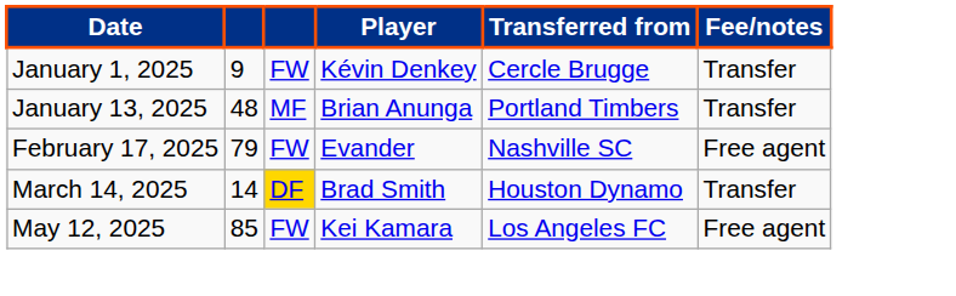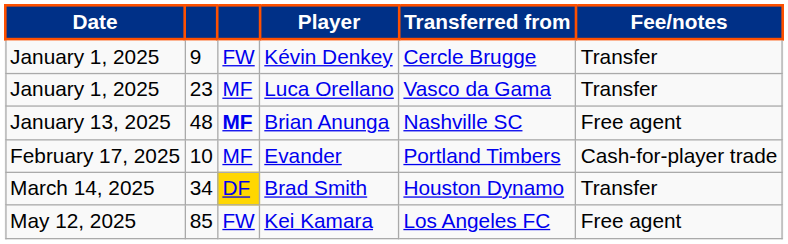+ row: January 1, 2025 | 23 | MF | Luca Orellano | Vasco da Gama | Transfer
Brian Anunga | column 3: normal -> bold
Brian Anunga | Transferred from: Portland Timbers -> Nashville SC
Brian Anunga | Fee/notes: Transfer -> Free agent
Evander | column 2: 79 -> 10
Evander | column 3: FW -> MF
Evander | Transferred from: Nashville SC -> Portland Timbers
Evander | Fee/notes: Free agent -> Cash-for-player trade
Brad Smith | column 2: 14 -> 34
